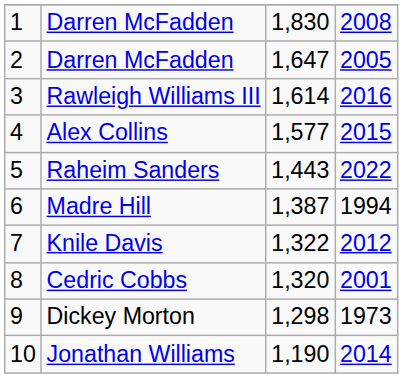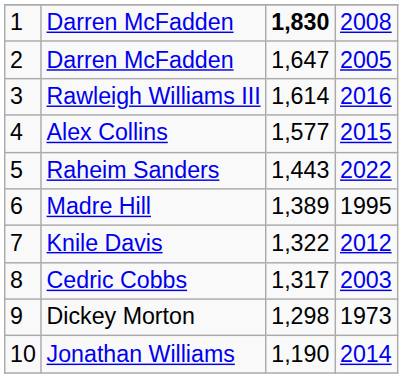1 / Darren McFadden | column 3: normal -> bold
Madre Hill | column 3: 1,387 -> 1,389
Madre Hill | column 4: 1994 -> 1995
Cedric Cobbs | column 3: 1,320 -> 1,317
Cedric Cobbs | column 4: 2001 -> 2003
